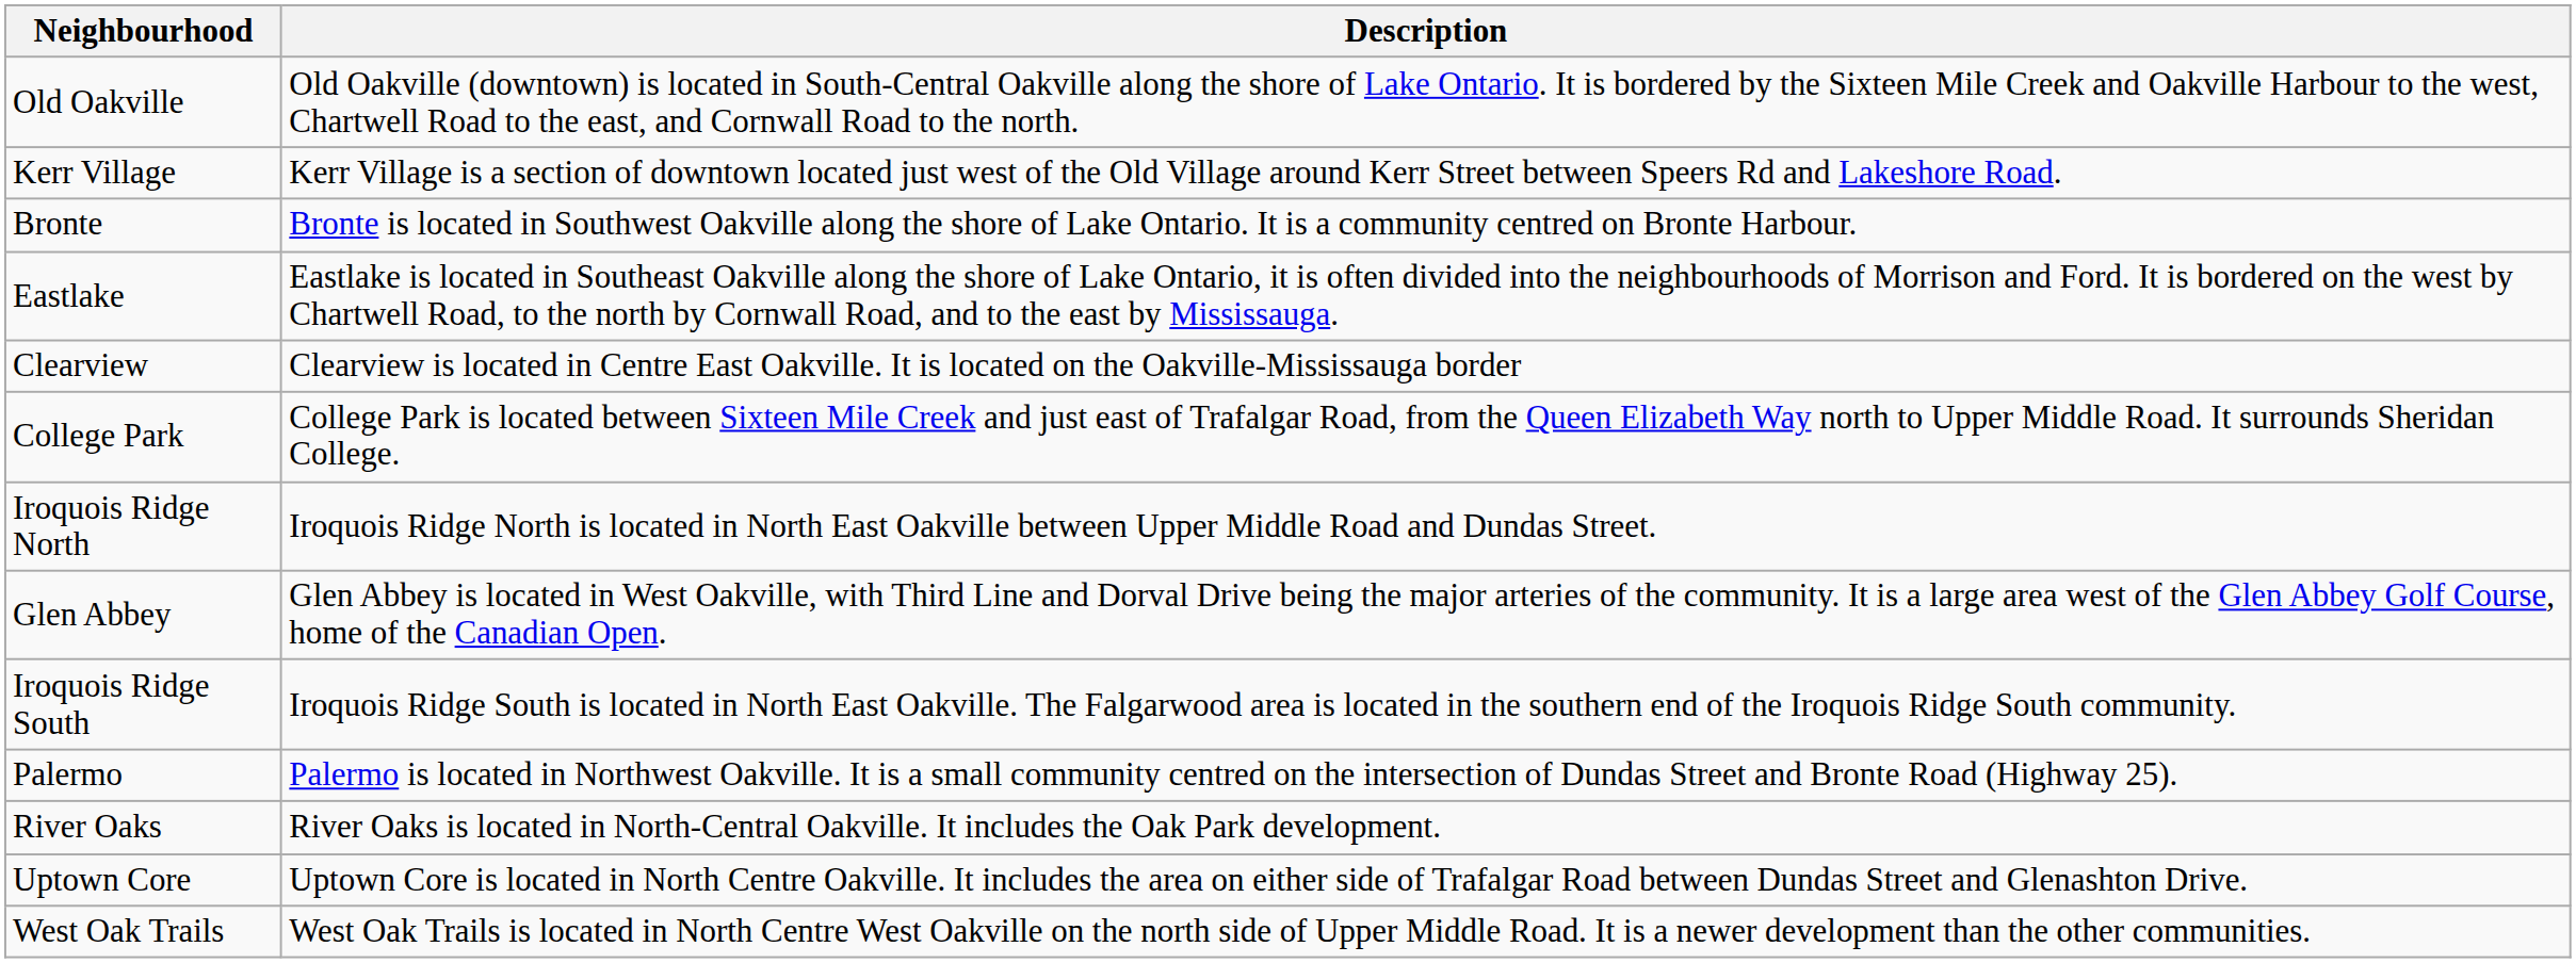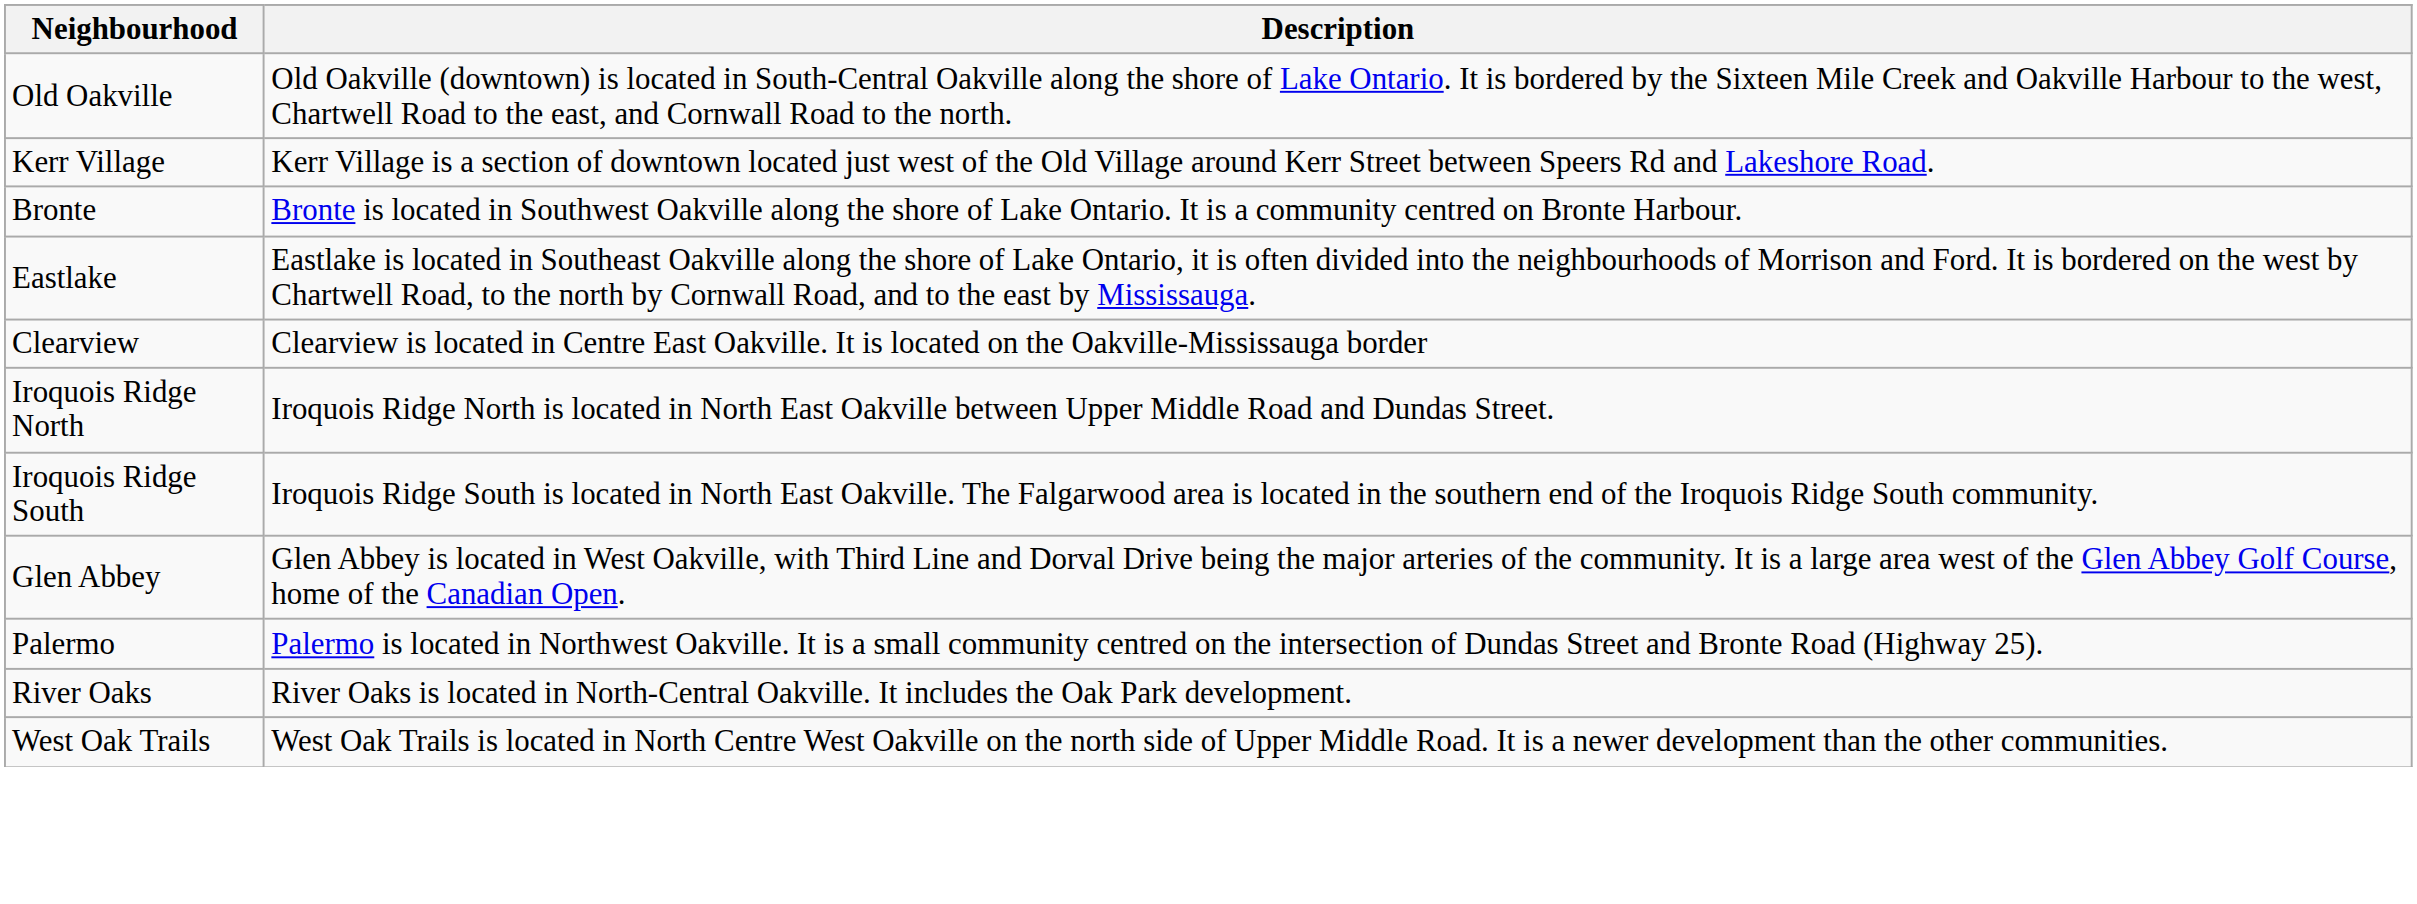- row: College Park | College Park is located between Sixteen Mile Creek and just east of Trafalgar Road, from the Queen Elizabeth Way north to Upper Middle Road. It surrounds Sheridan College.
rows swapped: Iroquois Ridge South <-> Glen Abbey
- row: Uptown Core | Uptown Core is located in North Centre Oakville. It includes the area on either side of Trafalgar Road between Dundas Street and Glenashton Drive.
